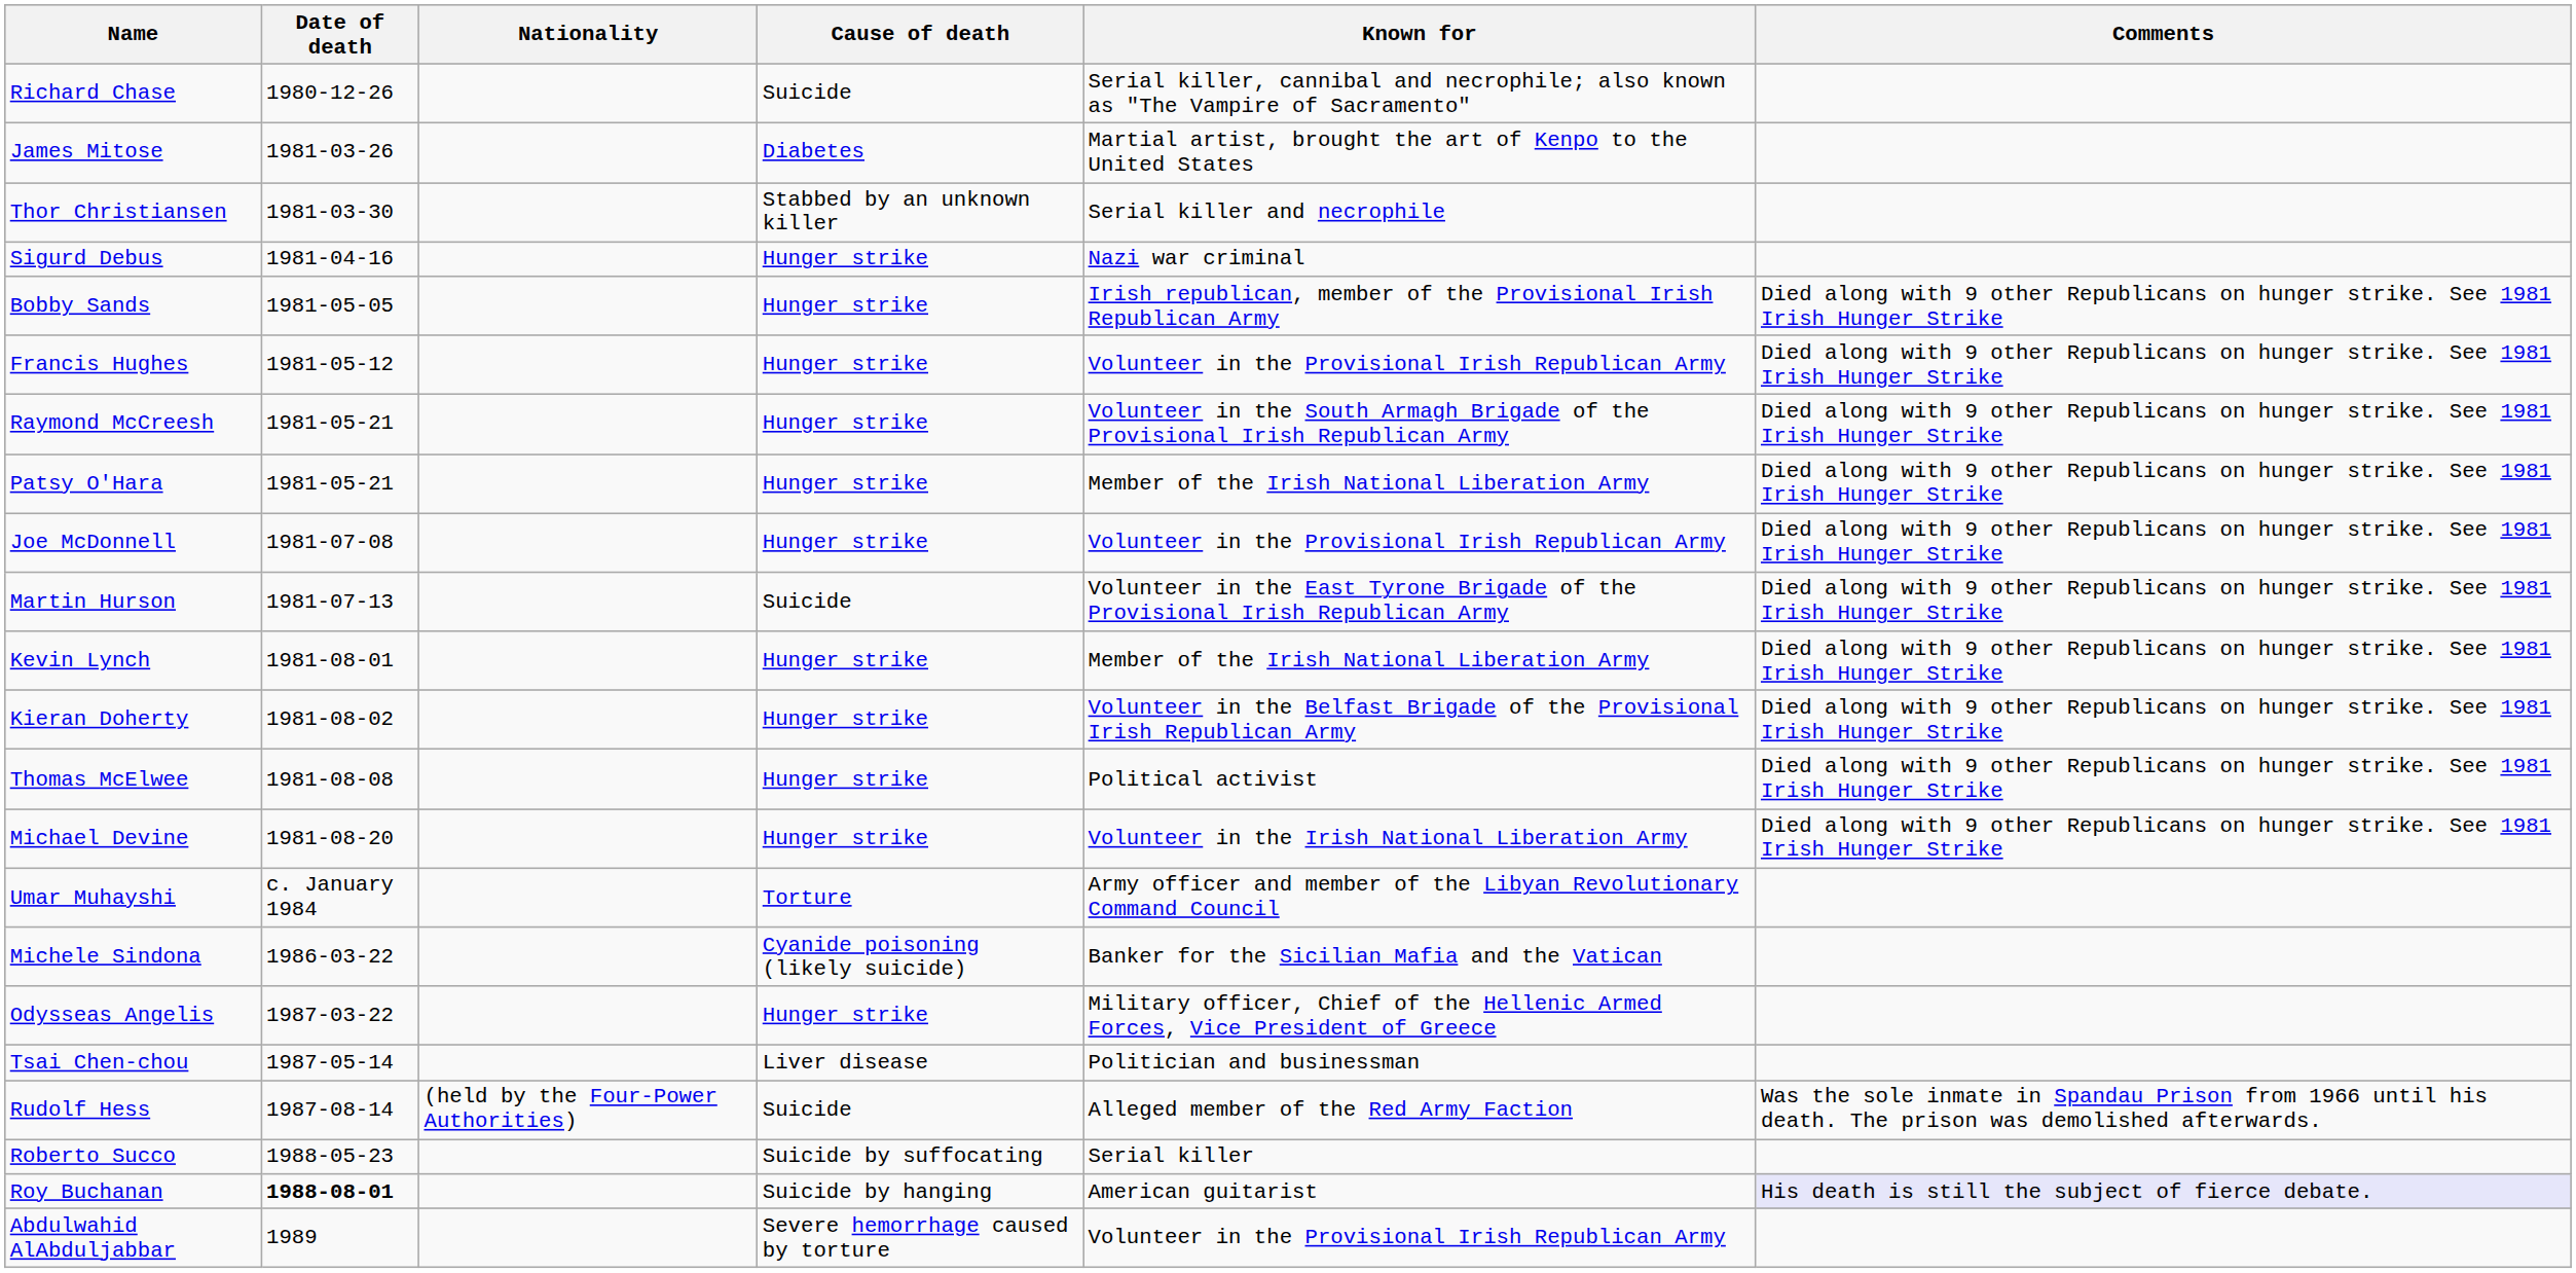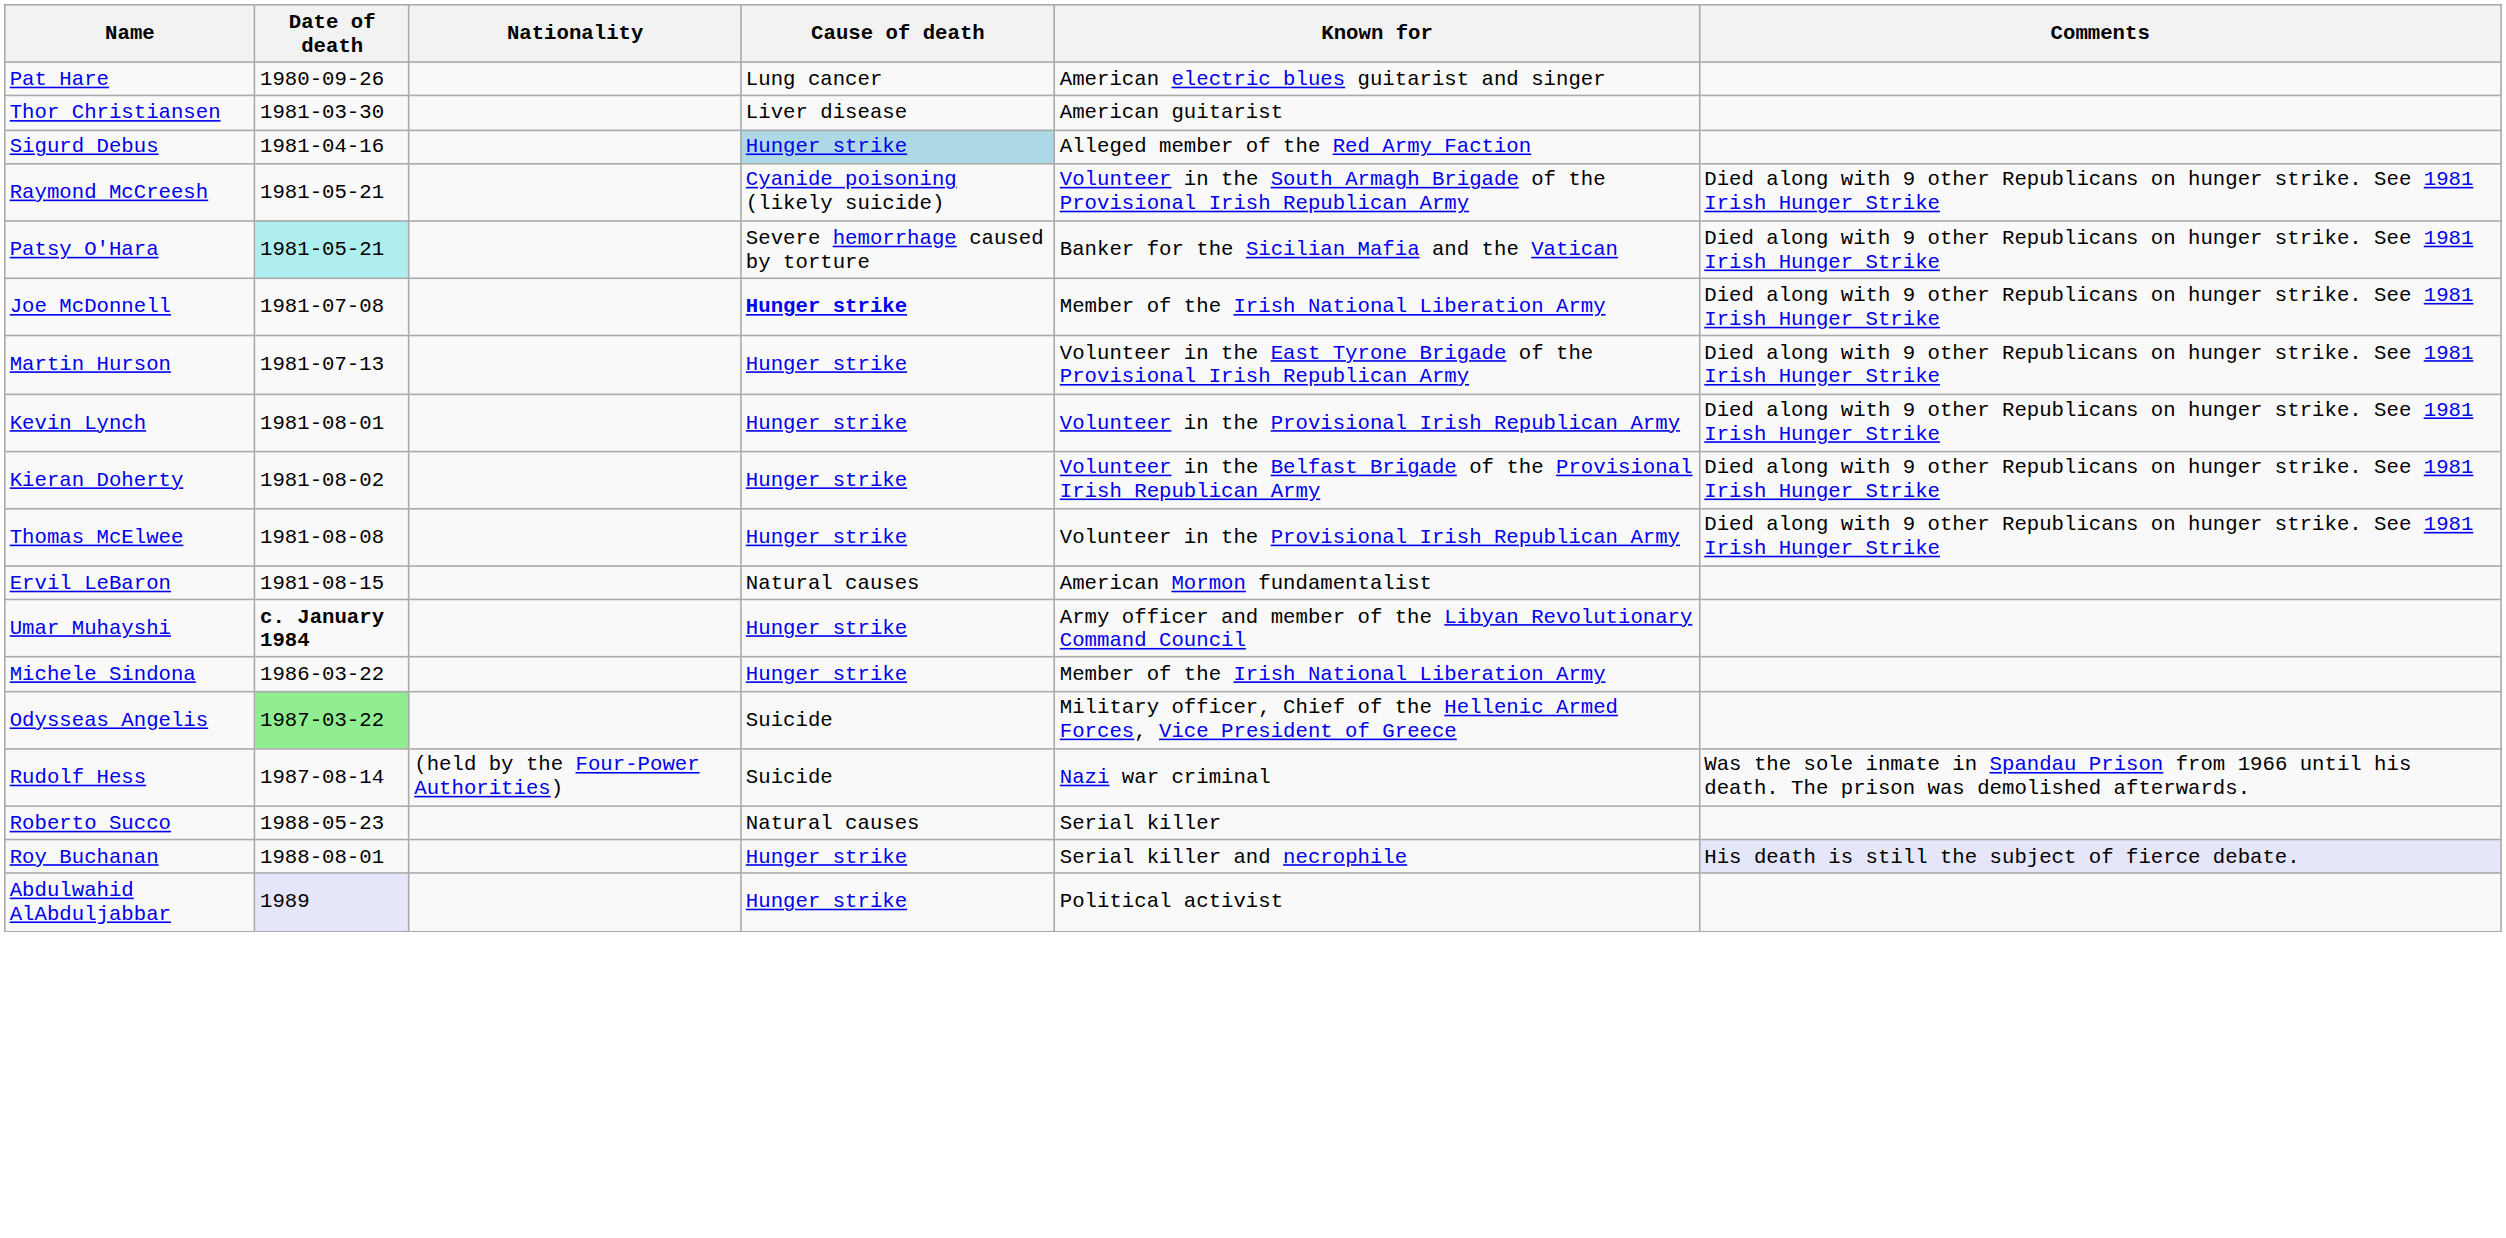+ row: Pat Hare | 1980-09-26 | Lung cancer | American electric blues guitarist and singer
- row: Richard Chase | 1980-12-26 | Suicide | Serial killer, cannibal and necrophile; also known as "The Vampire of Sacramento"
- row: James Mitose | 1981-03-26 | Diabetes | Martial artist, brought the art of Kenpo to the United States
Thor Christiansen | Cause of death: Stabbed by an unknown killer -> Liver disease
Thor Christiansen | Known for: Serial killer and necrophile -> American guitarist
Sigurd Debus | Cause of death: no background -> lightblue background
Sigurd Debus | Known for: Nazi war criminal -> Alleged member of the Red Army Faction
- row: Bobby Sands | 1981-05-05 | Hunger strike | Irish republican, member of the Provisional Irish Republican Army | Died along with 9 other Republicans on hunger strike. See 1981 Irish Hunger Strike
- row: Francis Hughes | 1981-05-12 | Hunger strike | Volunteer in the Provisional Irish Republican Army | Died along with 9 other Republicans on hunger strike. See 1981 Irish Hunger Strike
Raymond McCreesh | Cause of death: Hunger strike -> Cyanide poisoning (likely suicide)
Patsy O'Hara | Date of death: no background -> paleturquoise background
Patsy O'Hara | Cause of death: Hunger strike -> Severe hemorrhage caused by torture
Patsy O'Hara | Known for: Member of the Irish National Liberation Army -> Banker for the Sicilian Mafia and the Vatican
Joe McDonnell | Cause of death: normal -> bold
Joe McDonnell | Known for: Volunteer in the Provisional Irish Republican Army -> Member of the Irish National Liberation Army
Martin Hurson | Cause of death: Suicide -> Hunger strike
Kevin Lynch | Known for: Member of the Irish National Liberation Army -> Volunteer in the Provisional Irish Republican Army
Thomas McElwee | Known for: Political activist -> Volunteer in the Provisional Irish Republican Army
+ row: Ervil LeBaron | 1981-08-15 | Natural causes | American Mormon fundamentalist
- row: Michael Devine | 1981-08-20 | Hunger strike | Volunteer in the Irish National Liberation Army | Died along with 9 other Republicans on hunger strike. See 1981 Irish Hunger Strike
Umar Muhayshi | Date of death: normal -> bold
Umar Muhayshi | Cause of death: Torture -> Hunger strike
Michele Sindona | Cause of death: Cyanide poisoning (likely suicide) -> Hunger strike
Michele Sindona | Known for: Banker for the Sicilian Mafia and the Vatican -> Member of the Irish National Liberation Army
Odysseas Angelis | Date of death: no background -> lightgreen background
Odysseas Angelis | Cause of death: Hunger strike -> Suicide
- row: Tsai Chen-chou | 1987-05-14 | Liver disease | Politician and businessman
Rudolf Hess | Known for: Alleged member of the Red Army Faction -> Nazi war criminal
Roberto Succo | Cause of death: Suicide by suffocating -> Natural causes
Roy Buchanan | Date of death: bold -> normal
Roy Buchanan | Cause of death: Suicide by hanging -> Hunger strike
Roy Buchanan | Known for: American guitarist -> Serial killer and necrophile
Abdulwahid AlAbduljabbar | Date of death: no background -> lavender background
Abdulwahid AlAbduljabbar | Cause of death: Severe hemorrhage caused by torture -> Hunger strike
Abdulwahid AlAbduljabbar | Known for: Volunteer in the Provisional Irish Republican Army -> Political activist
